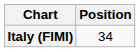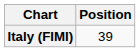Italy (FIMI) | Position: 34 -> 39
